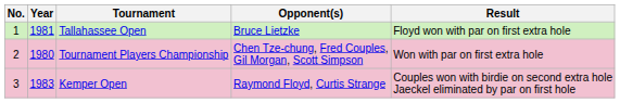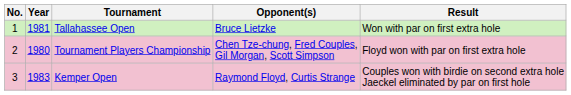Tallahassee Open | Result: Floyd won with par on first extra hole -> Won with par on first extra hole
Tournament Players Championship | Result: Won with par on first extra hole -> Floyd won with par on first extra hole
